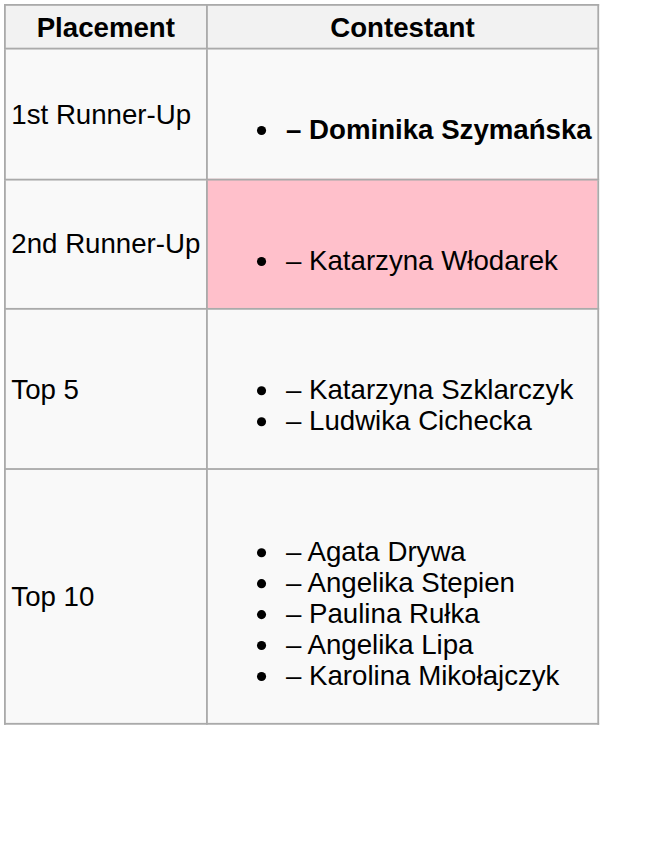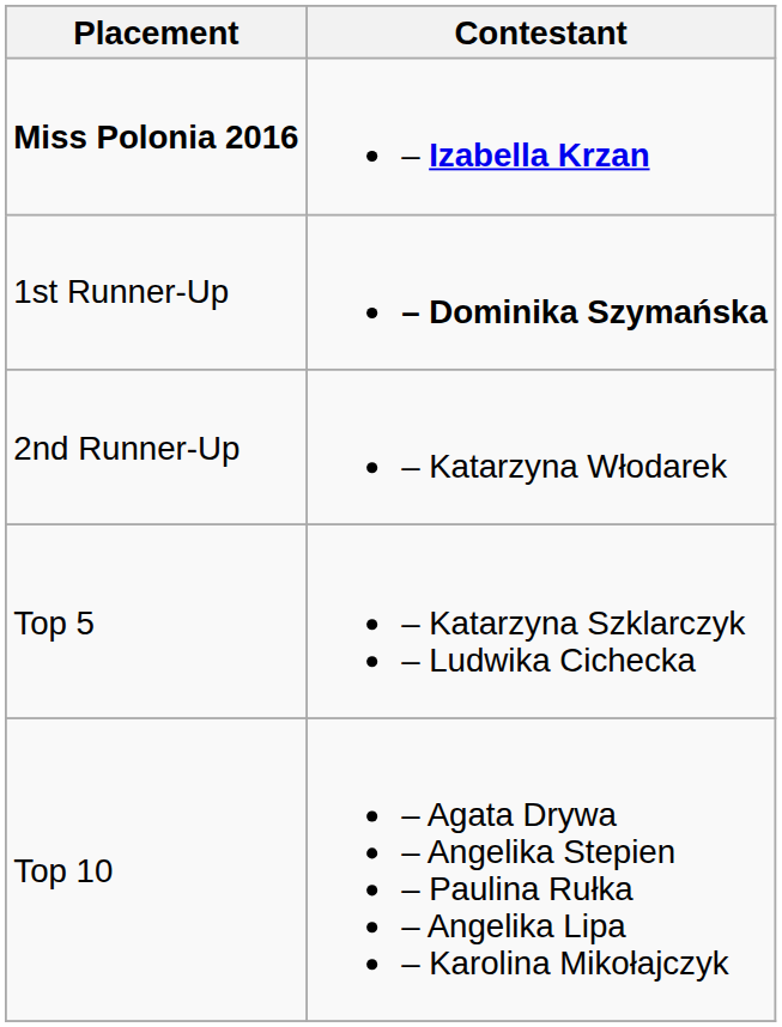+ row: Miss Polonia 2016 | – Izabella Krzan
2nd Runner-Up | Contestant: pink background -> no background
